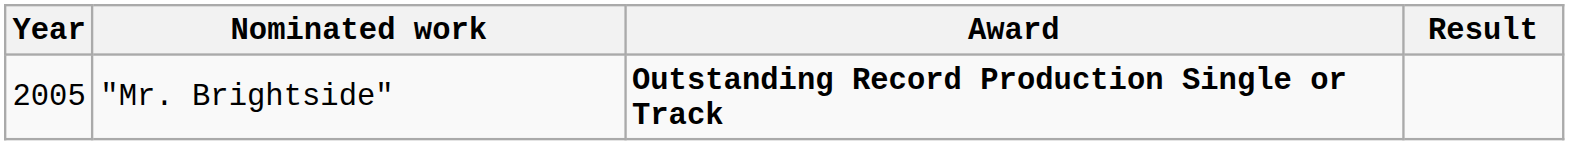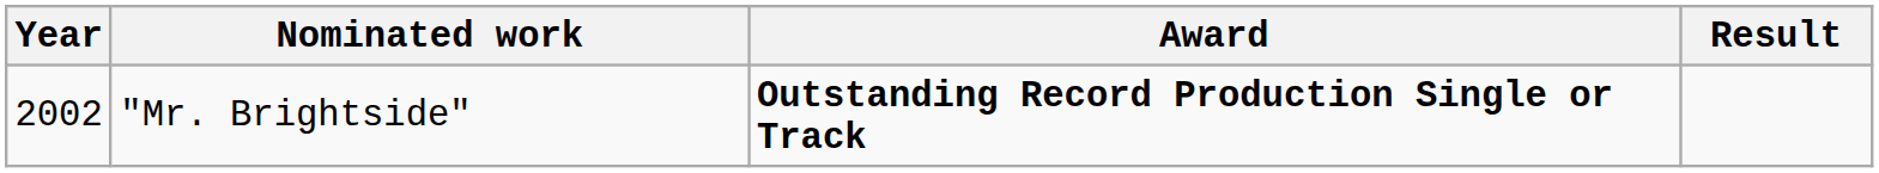"Mr. Brightside" | Year: 2005 -> 2002
